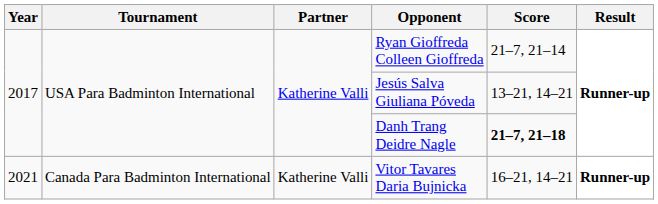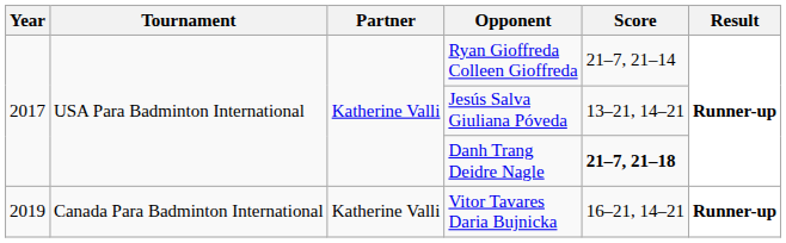Vitor Tavares Daria Bujnicka | Year: 2021 -> 2019
